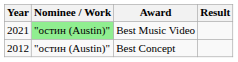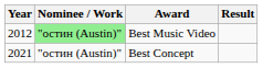Best Music Video | Year: 2021 -> 2012
Best Concept | Year: 2012 -> 2021
